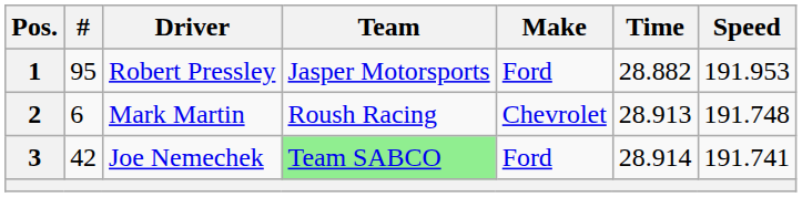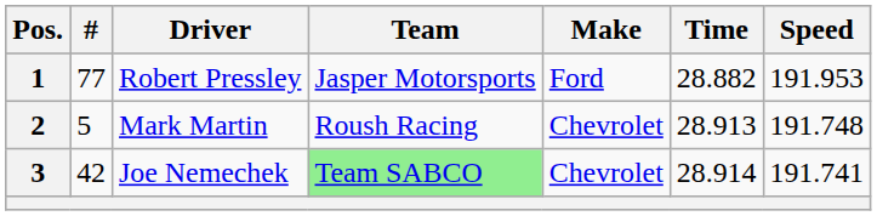1 | #: 95 -> 77
2 | #: 6 -> 5
3 | Make: Ford -> Chevrolet
